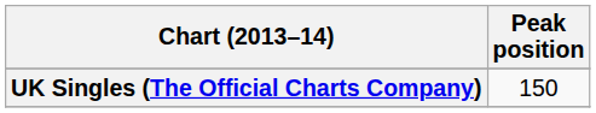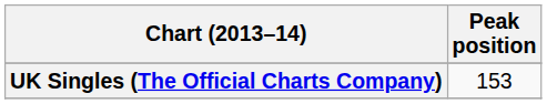UK Singles (The Official Charts Company) | Peak position: 150 -> 153
